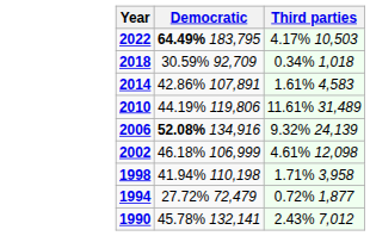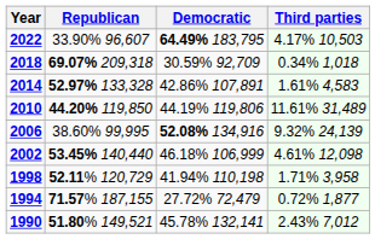+ column: Republican | 33.90% 96,607 | 69.07% 209,318 | 52.97% 133,328 | 44.20% 119,850 | 38.60% 99,995 | 53.45% 140,440 | 52.11% 120,729 | 71.57% 187,155 | 51.80% 149,521
